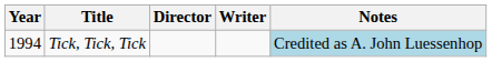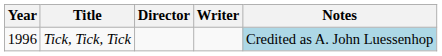Tick, Tick, Tick | Year: 1994 -> 1996
